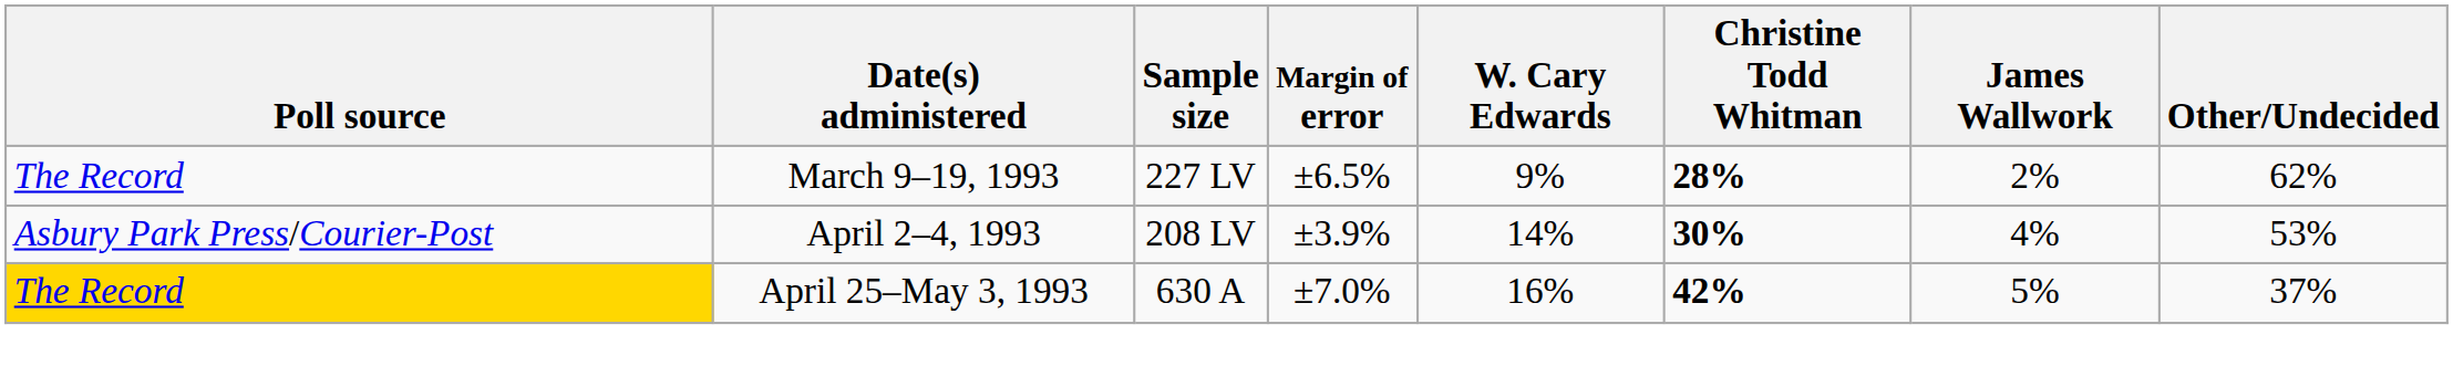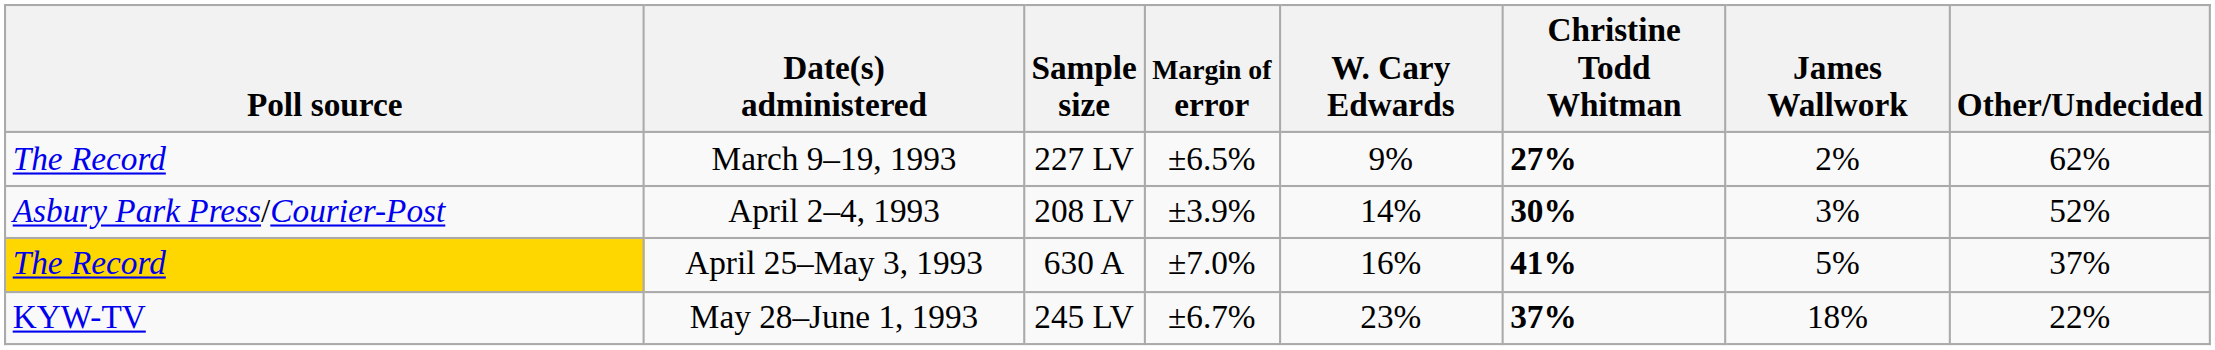March 9–19, 1993 | Christine Todd Whitman: 28% -> 27%
April 2–4, 1993 | James Wallwork: 4% -> 3%
April 2–4, 1993 | Other/Undecided: 53% -> 52%
April 25–May 3, 1993 | Christine Todd Whitman: 42% -> 41%
+ row: KYW-TV | May 28–June 1, 1993 | 245 LV | ±6.7% | 23% | 37% | 18% | 22%
